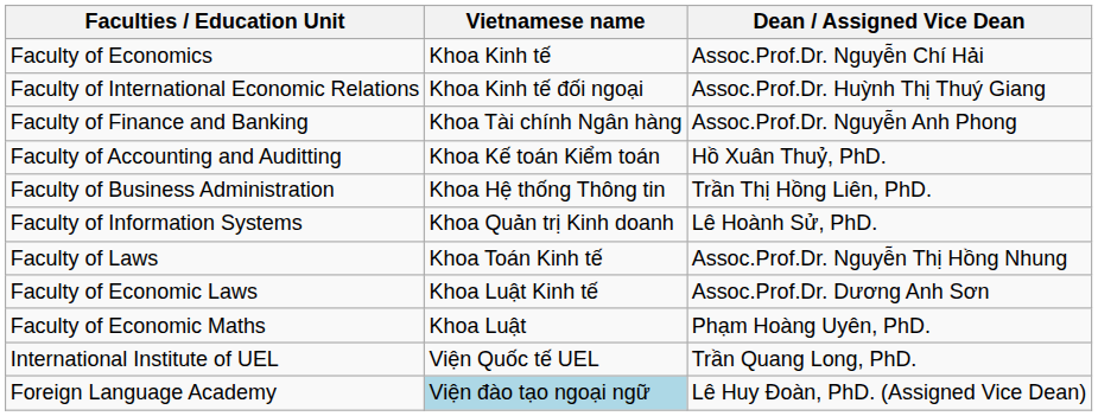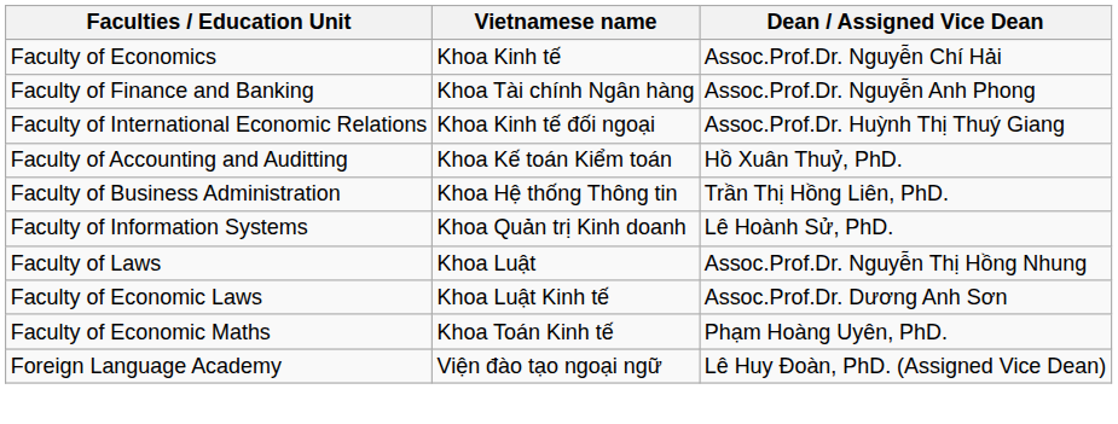rows swapped: Faculty of International Economic Relations <-> Faculty of Finance and Banking
Faculty of Laws | Vietnamese name: Khoa Toán Kinh tế -> Khoa Luật
Faculty of Economic Maths | Vietnamese name: Khoa Luật -> Khoa Toán Kinh tế
- row: International Institute of UEL | Viện Quốc tế UEL | Trần Quang Long, PhD.
Foreign Language Academy | Vietnamese name: lightblue background -> no background
